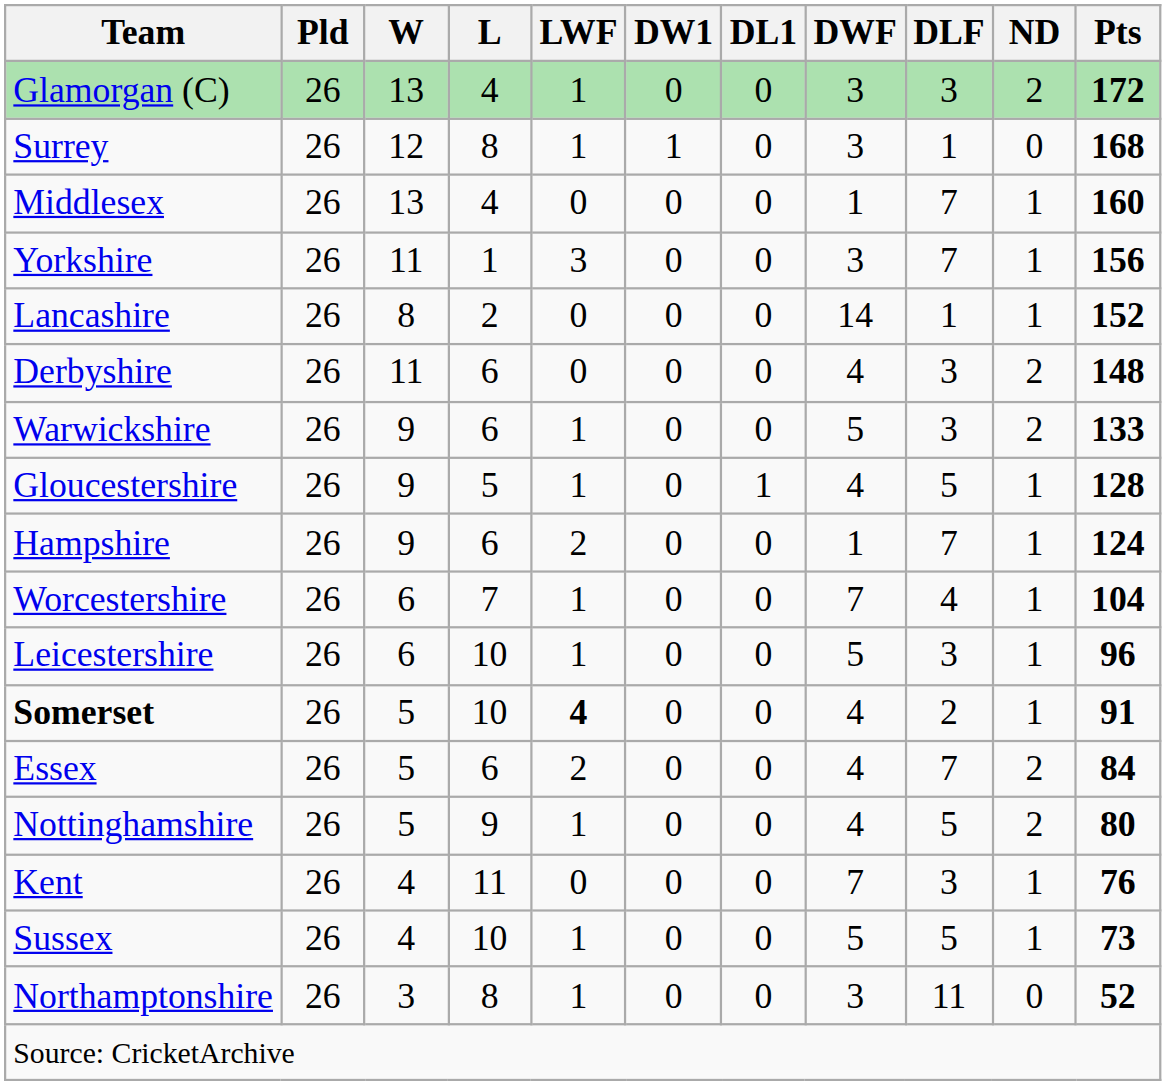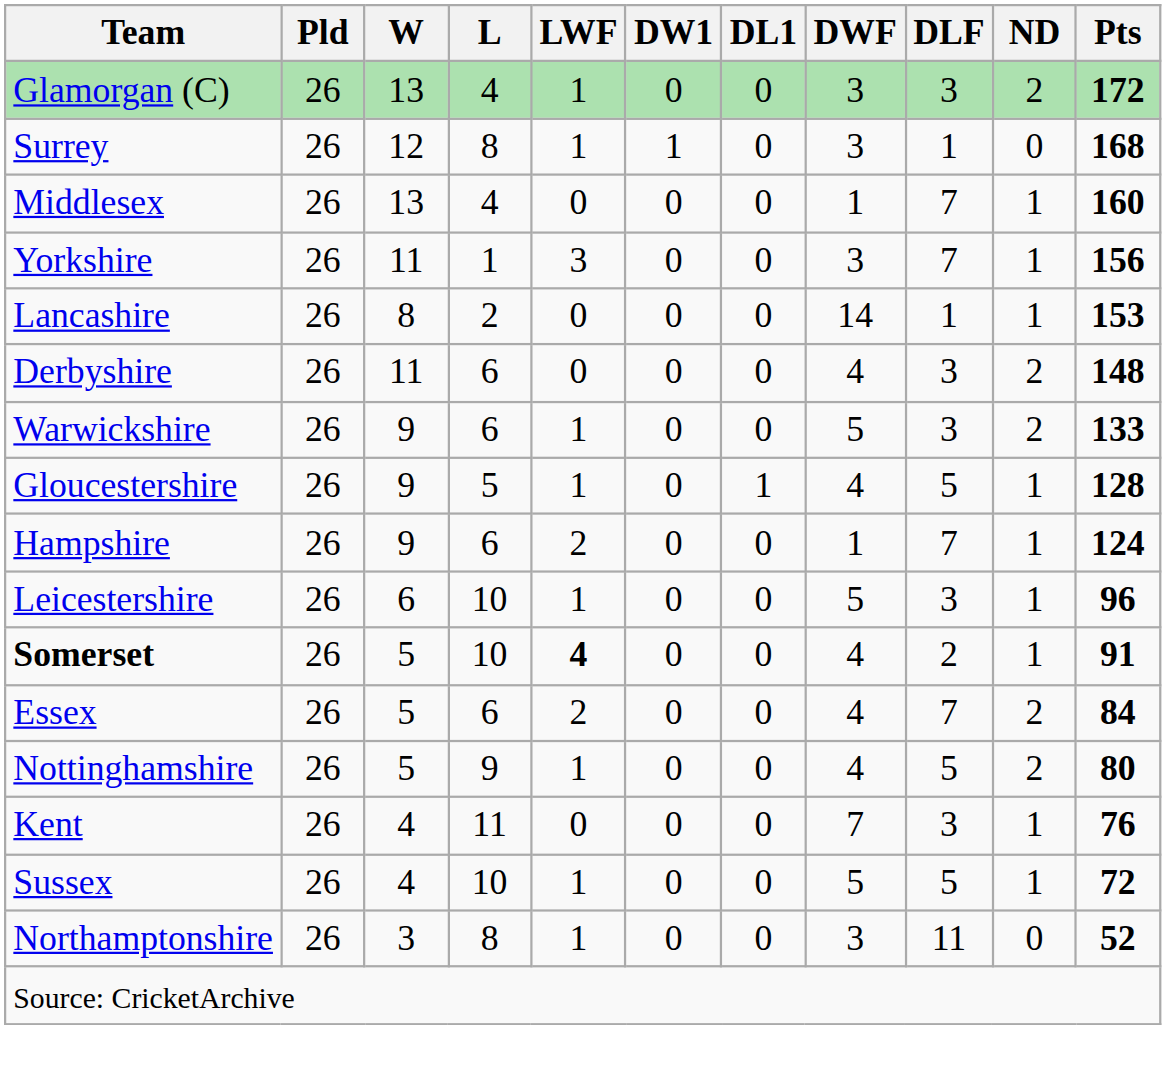Lancashire | Pts: 152 -> 153
- row: Worcestershire | 26 | 6 | 7 | 1 | 0 | 0 | 7 | 4 | 1 | 104
Sussex | Pts: 73 -> 72
